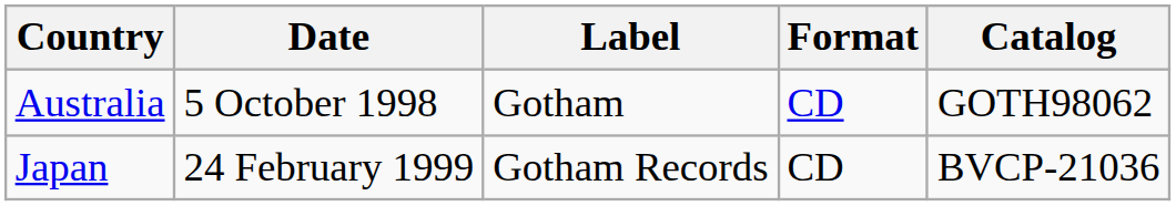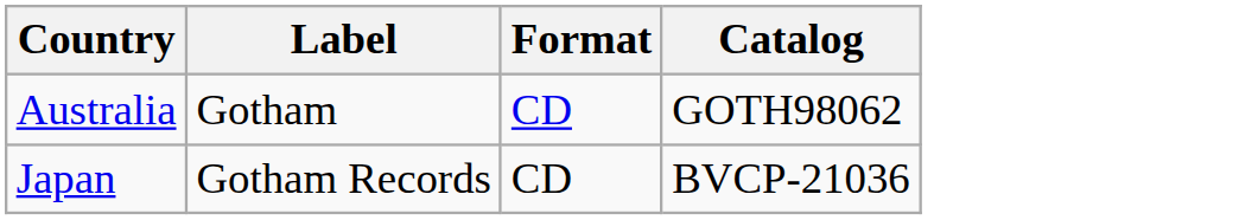- column: Date | 5 October 1998 | 24 February 1999
